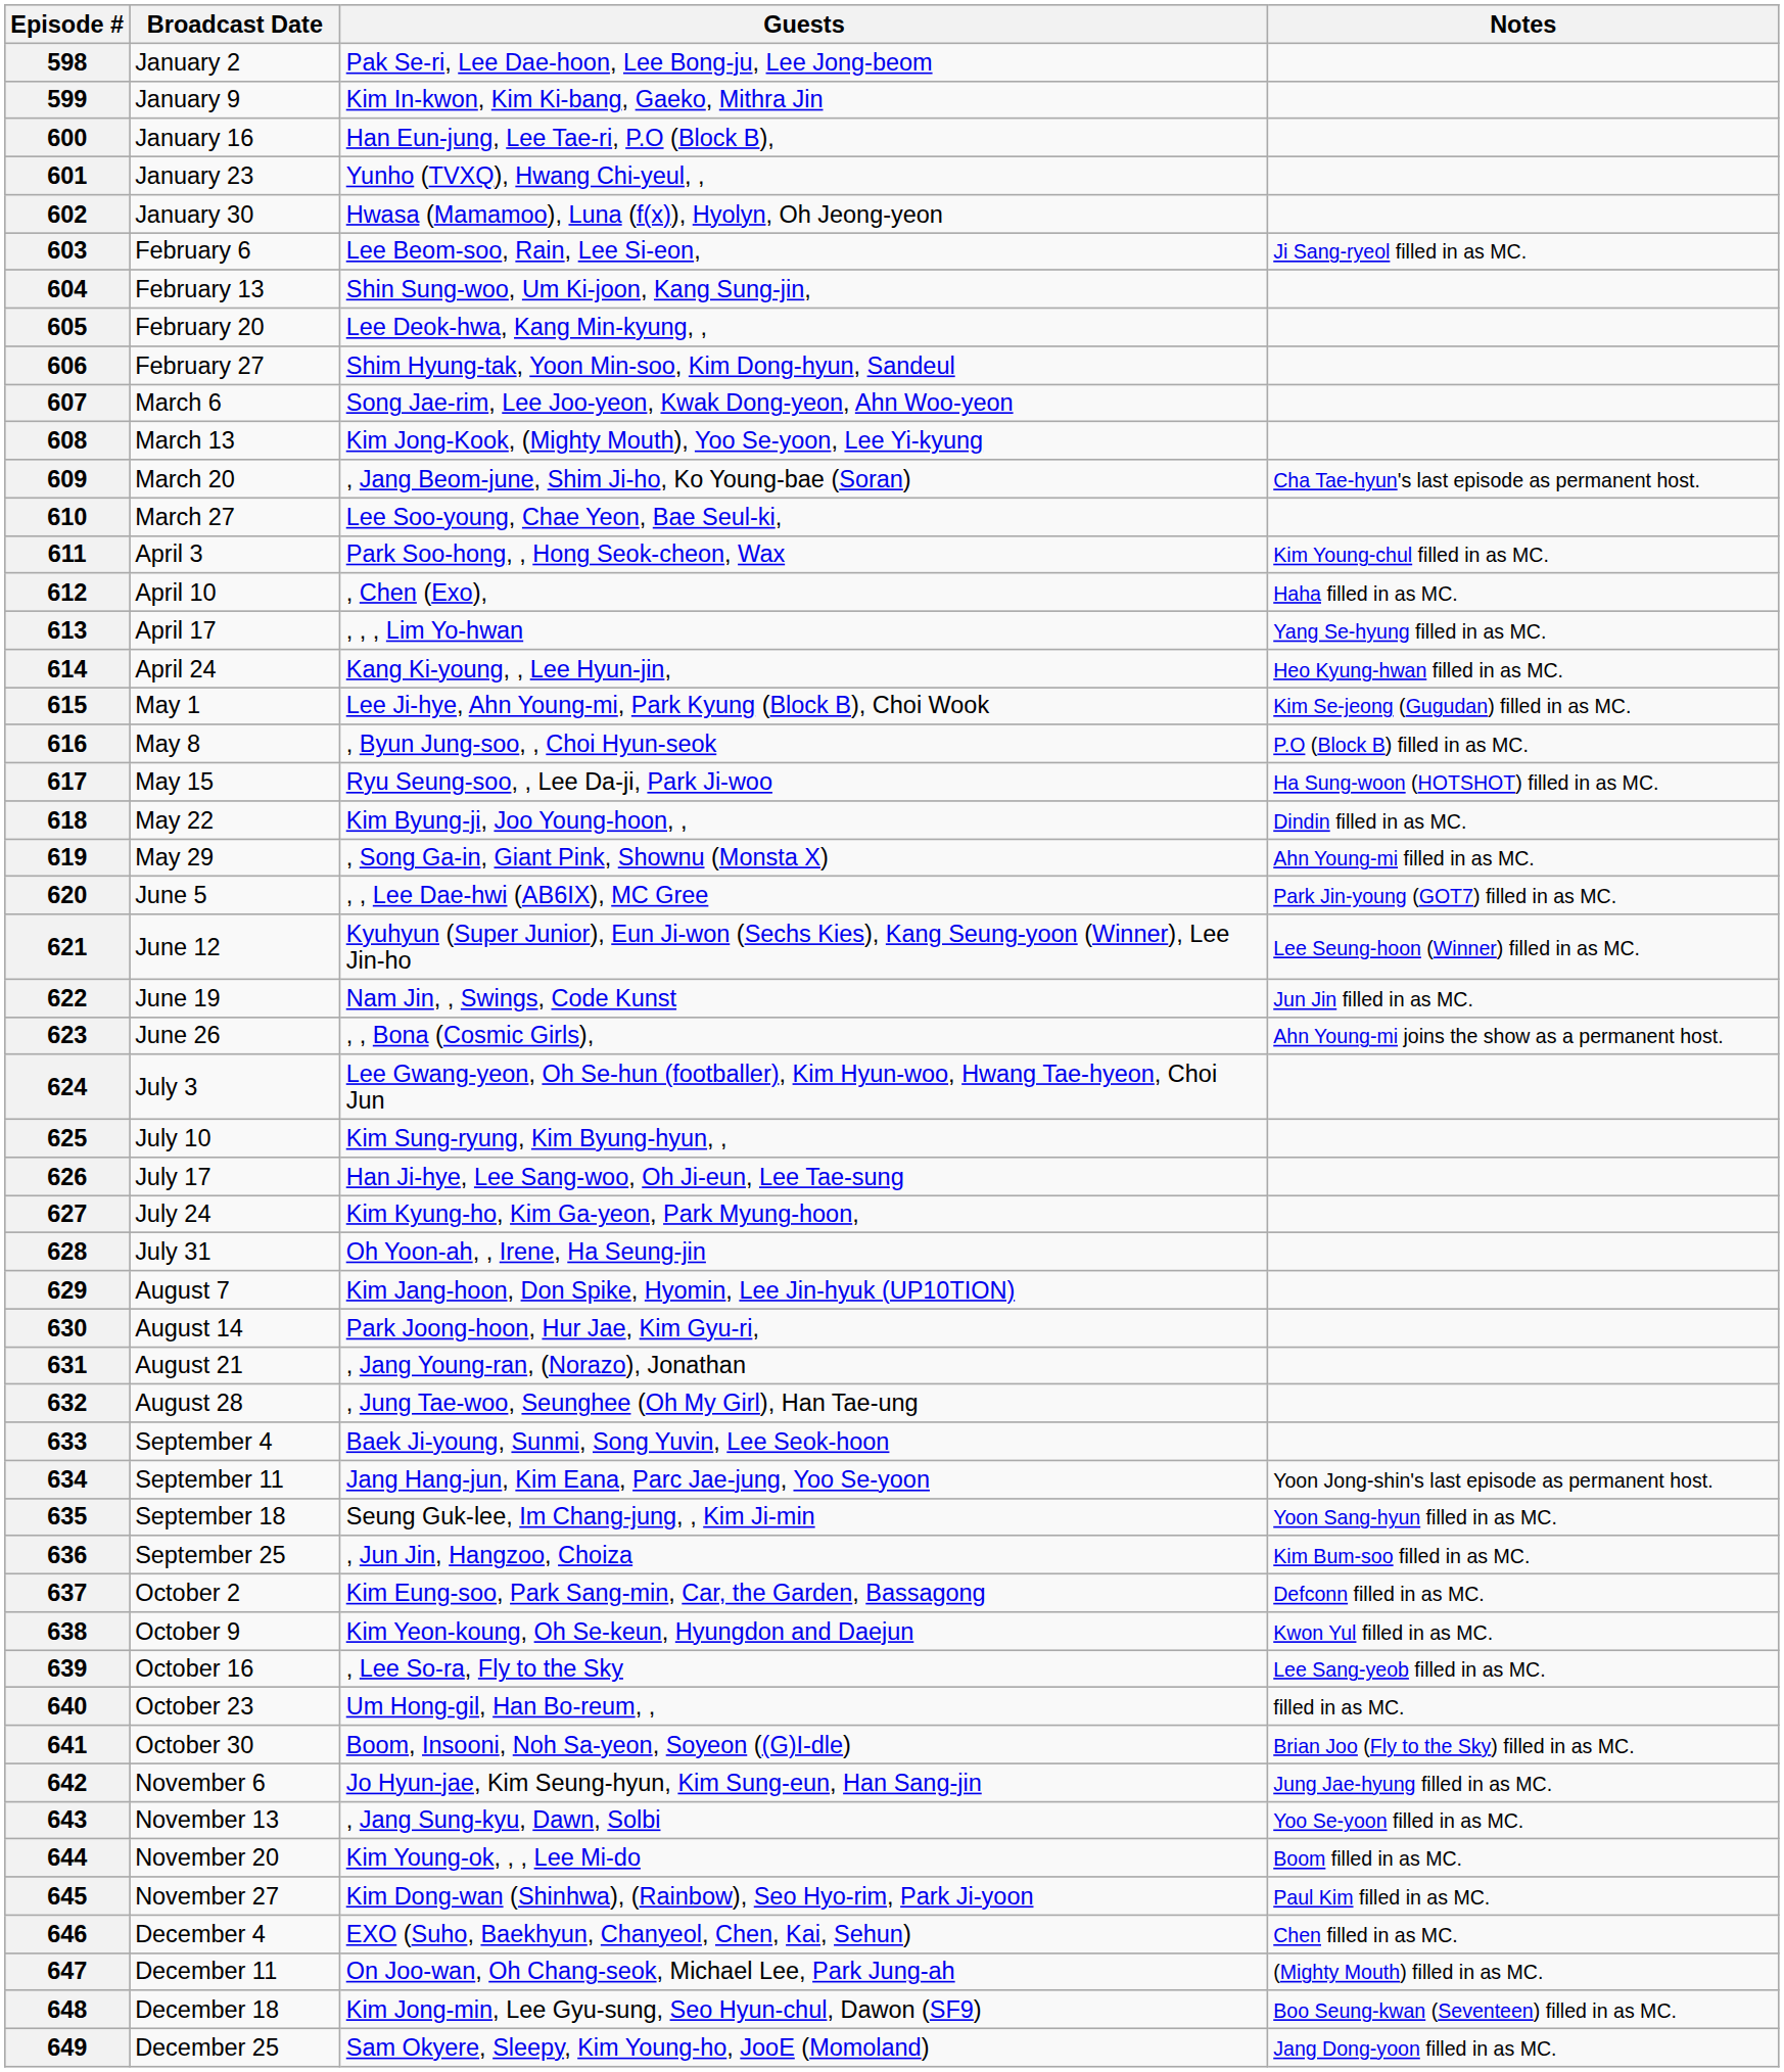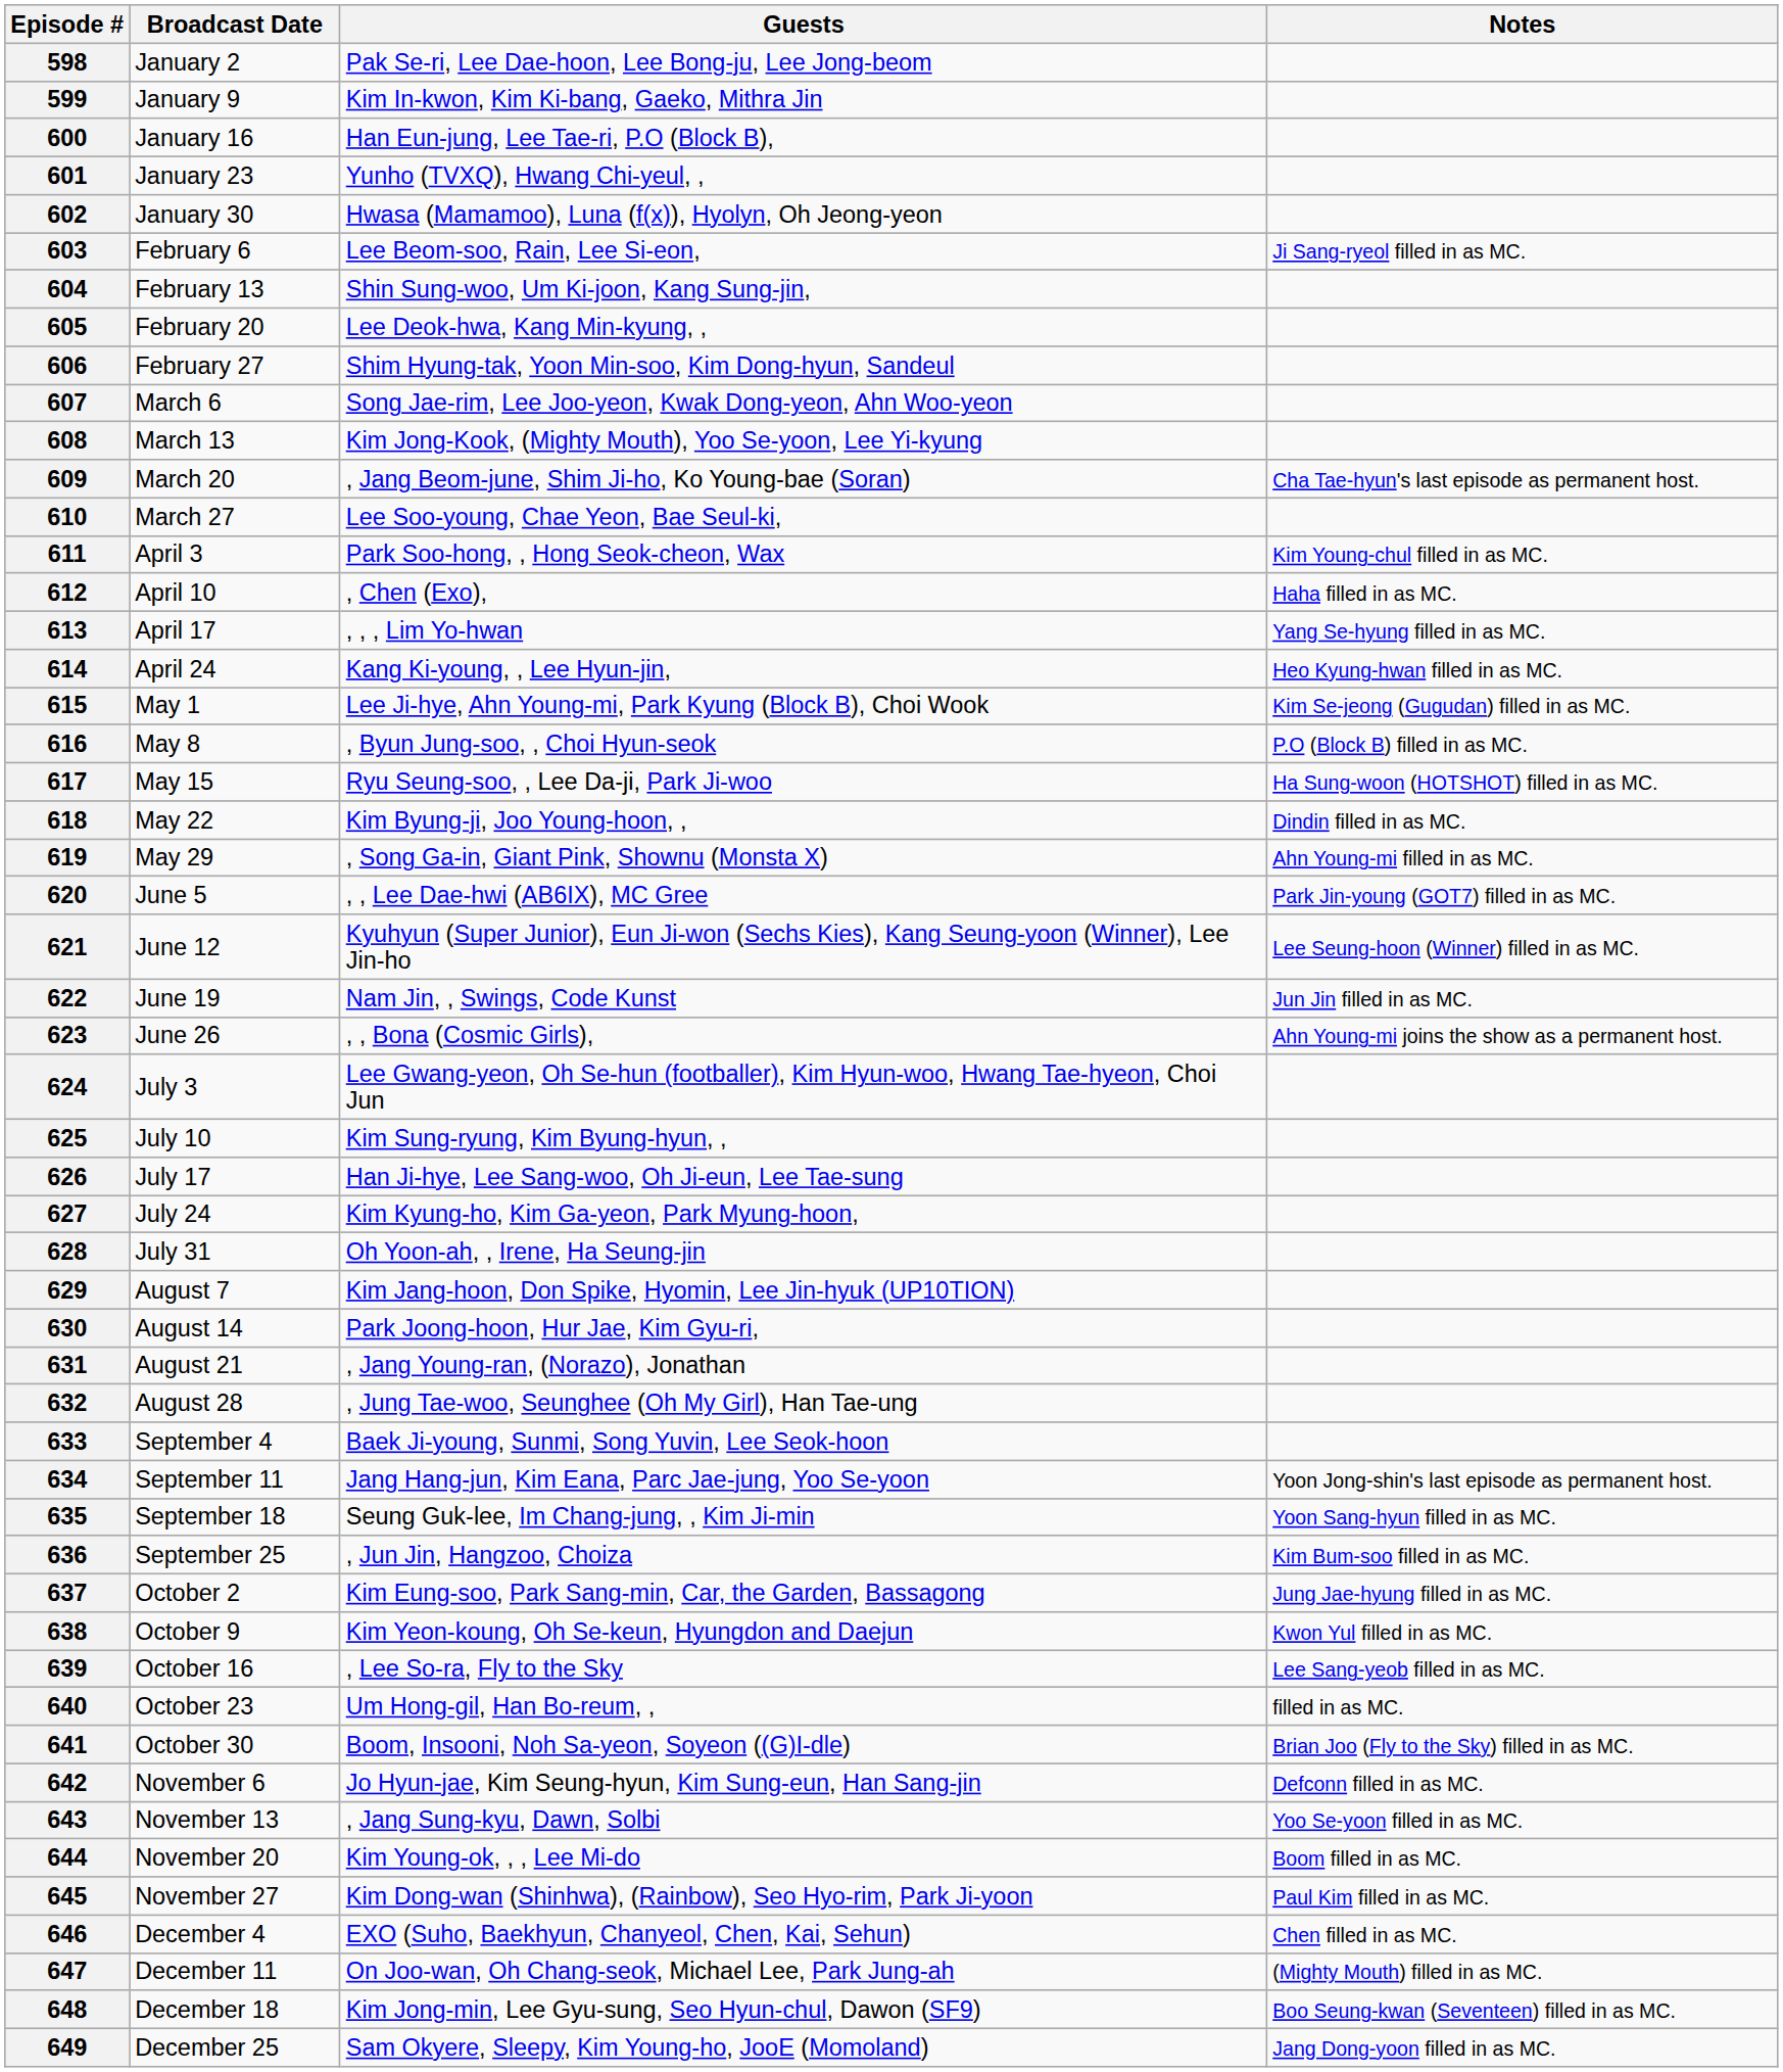637 | Notes: Defconn filled in as MC. -> Jung Jae-hyung filled in as MC.
642 | Notes: Jung Jae-hyung filled in as MC. -> Defconn filled in as MC.
